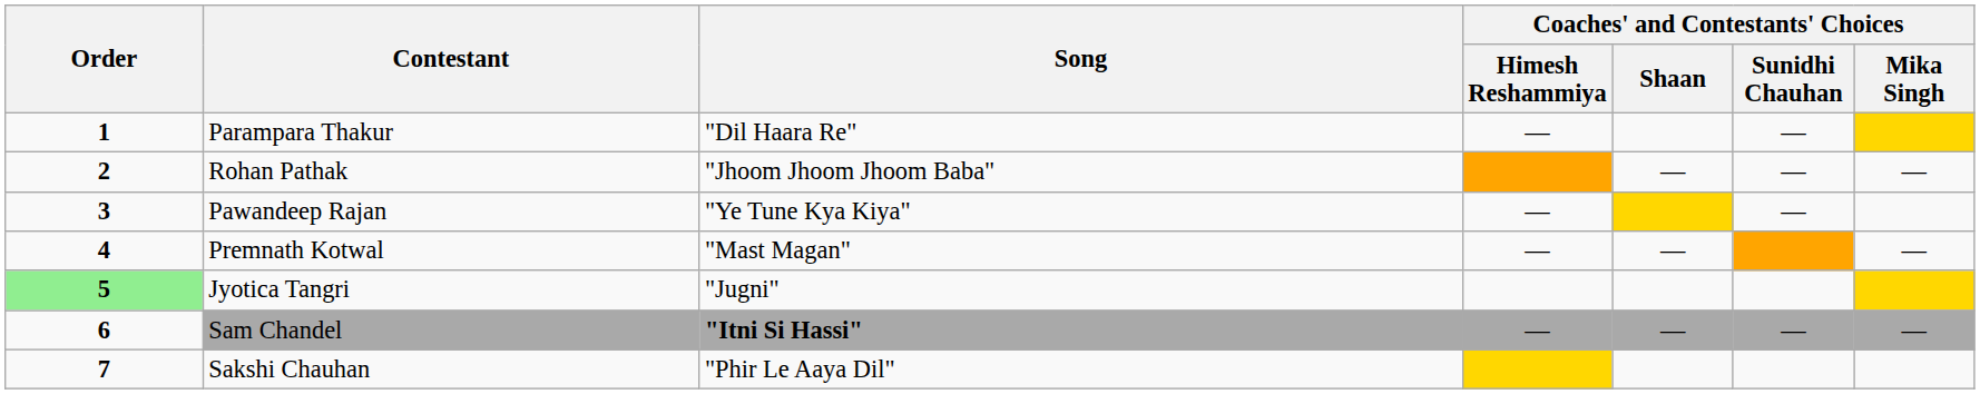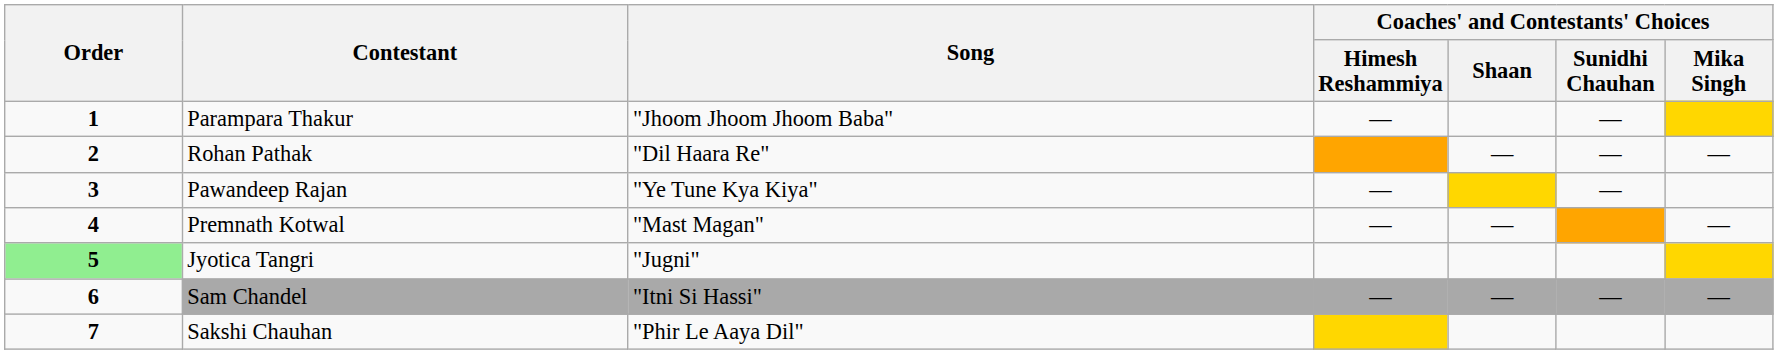Parampara Thakur | Song: "Dil Haara Re" -> "Jhoom Jhoom Jhoom Baba"
Rohan Pathak | Song: "Jhoom Jhoom Jhoom Baba" -> "Dil Haara Re"
Sam Chandel | Song: bold -> normal
